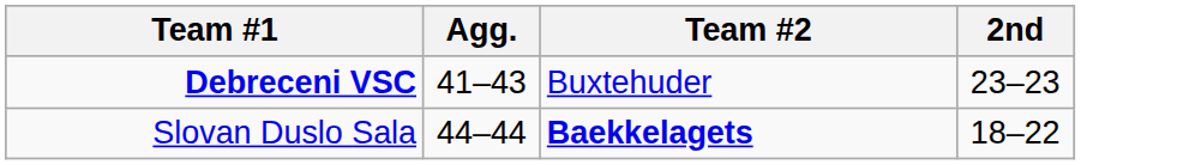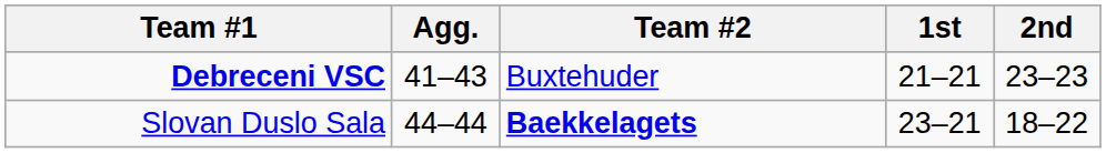+ column: 1st | 21–21 | 23–21
